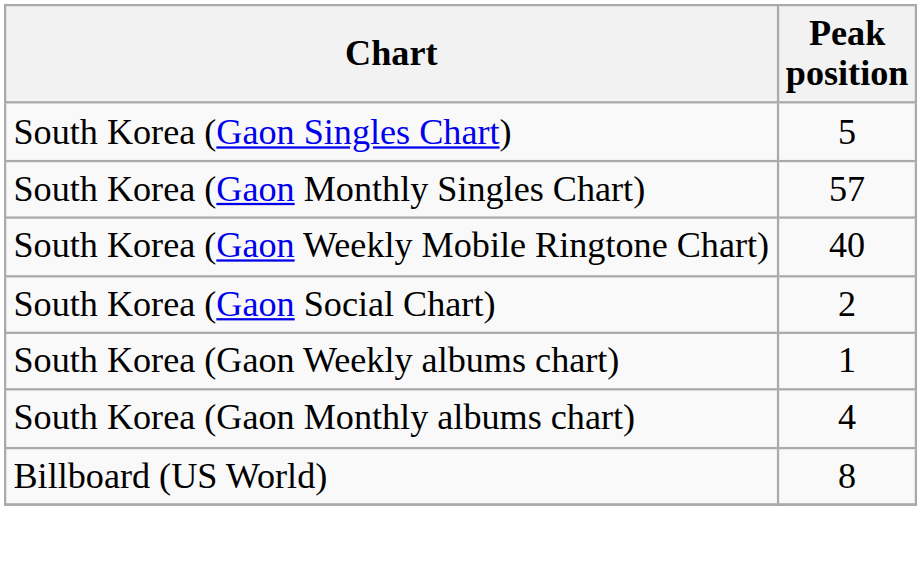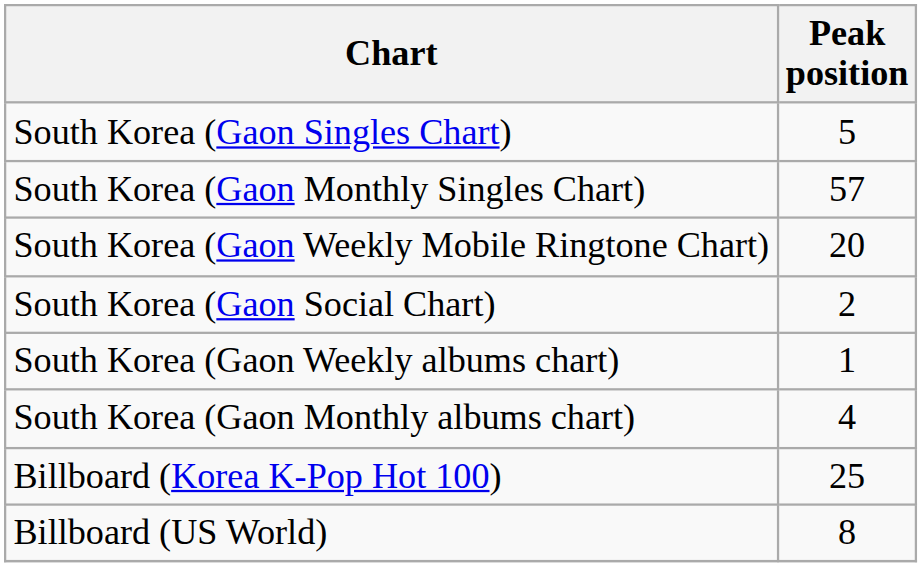South Korea (Gaon Weekly Mobile Ringtone Chart) | Peak position: 40 -> 20
+ row: Billboard (Korea K-Pop Hot 100) | 25
